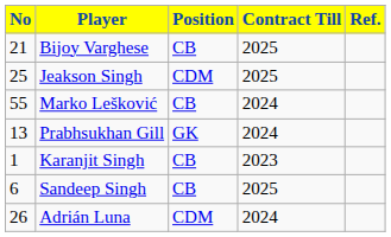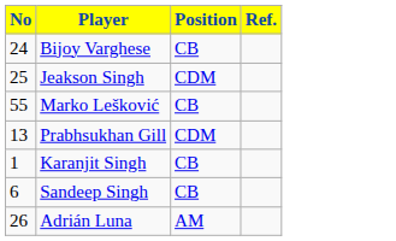- column: Contract Till | 2025 | 2025 | 2024 | 2024 | 2023 | 2025 | 2024
Bijoy Varghese | No: 21 -> 24
Prabhsukhan Gill | Position: GK -> CDM
Adrián Luna | Position: CDM -> AM
